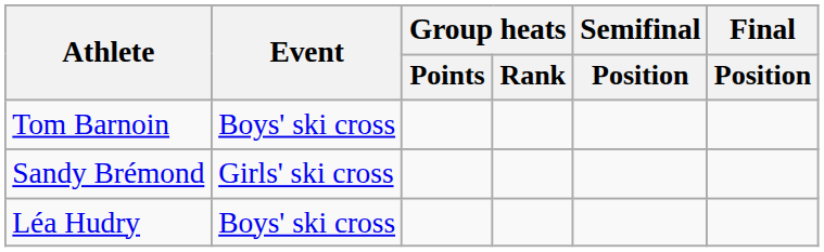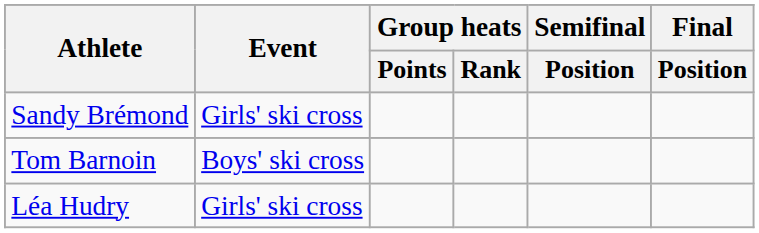rows swapped: Tom Barnoin <-> Sandy Brémond
Léa Hudry | Event: Boys' ski cross -> Girls' ski cross
